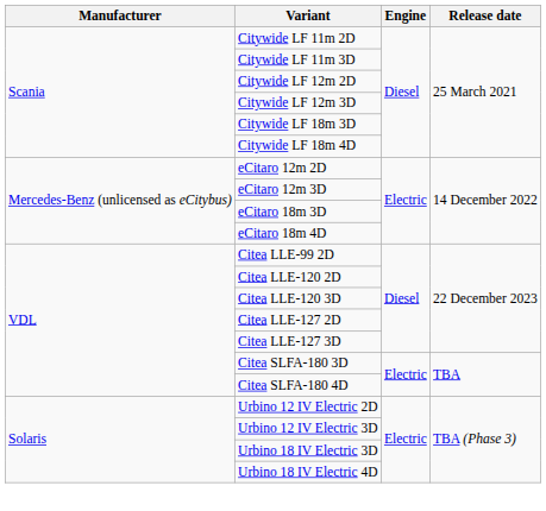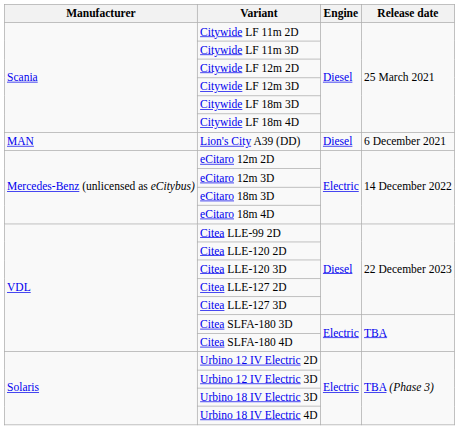+ row: MAN | Lion's City A39 (DD) | Diesel | 6 December 2021
